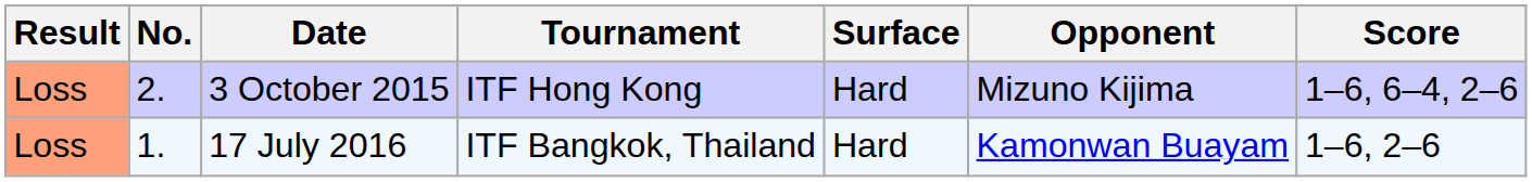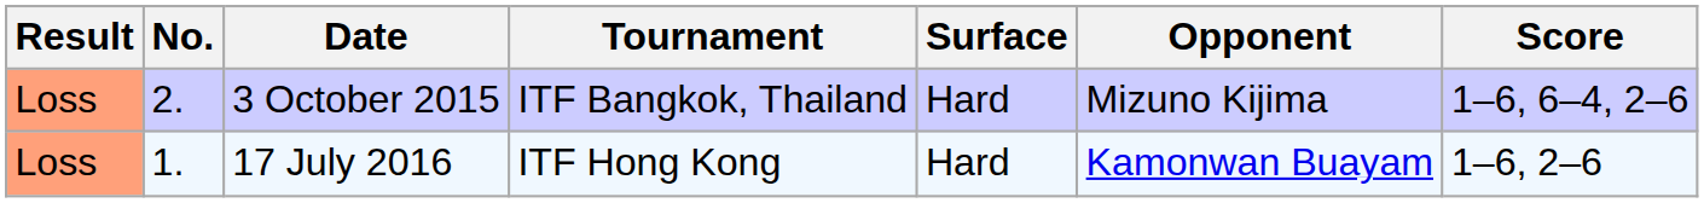3 October 2015 | Tournament: ITF Hong Kong -> ITF Bangkok, Thailand
17 July 2016 | Tournament: ITF Bangkok, Thailand -> ITF Hong Kong
